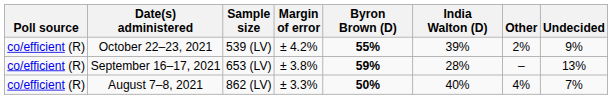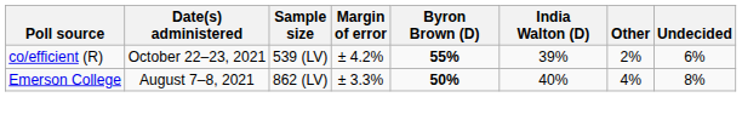October 22–23, 2021 | Undecided: 9% -> 6%
- row: co/efficient (R) | September 16–17, 2021 | 653 (LV) | ± 3.8% | 59% | 28% | – | 13%
August 7–8, 2021 | Poll source: co/efficient (R) -> Emerson College
August 7–8, 2021 | Undecided: 7% -> 8%
